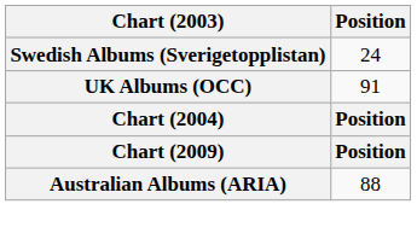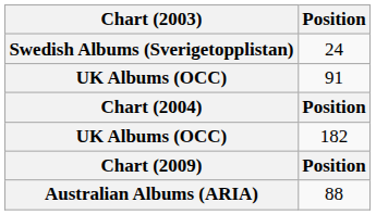+ row: UK Albums (OCC) | 182
